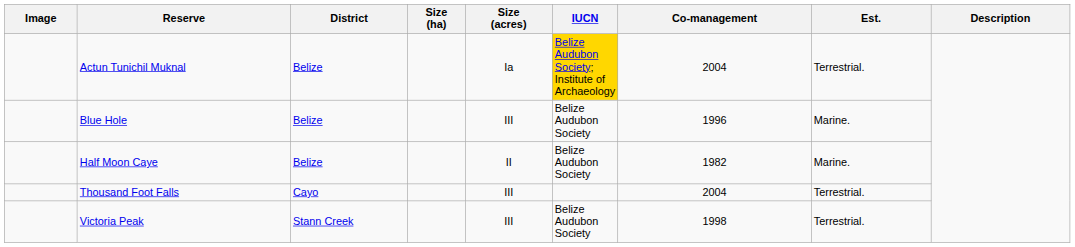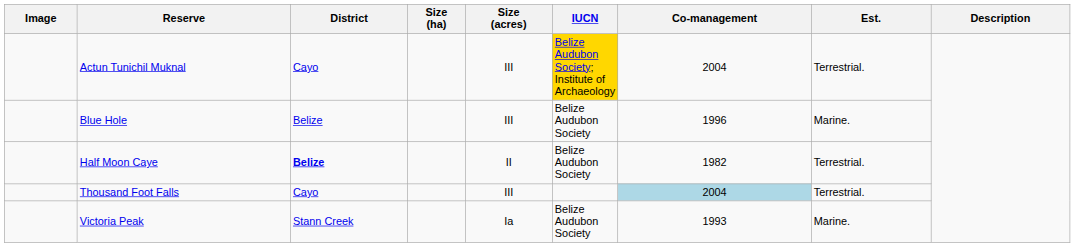Actun Tunichil Muknal | District: Belize -> Cayo
Actun Tunichil Muknal | Size (acres): Ia -> III
Half Moon Caye | District: normal -> bold
Half Moon Caye | Est.: Marine. -> Terrestrial.
Thousand Foot Falls | Co-management: no background -> lightblue background
Victoria Peak | Size (acres): III -> Ia
Victoria Peak | Co-management: 1998 -> 1993
Victoria Peak | Est.: Terrestrial. -> Marine.
